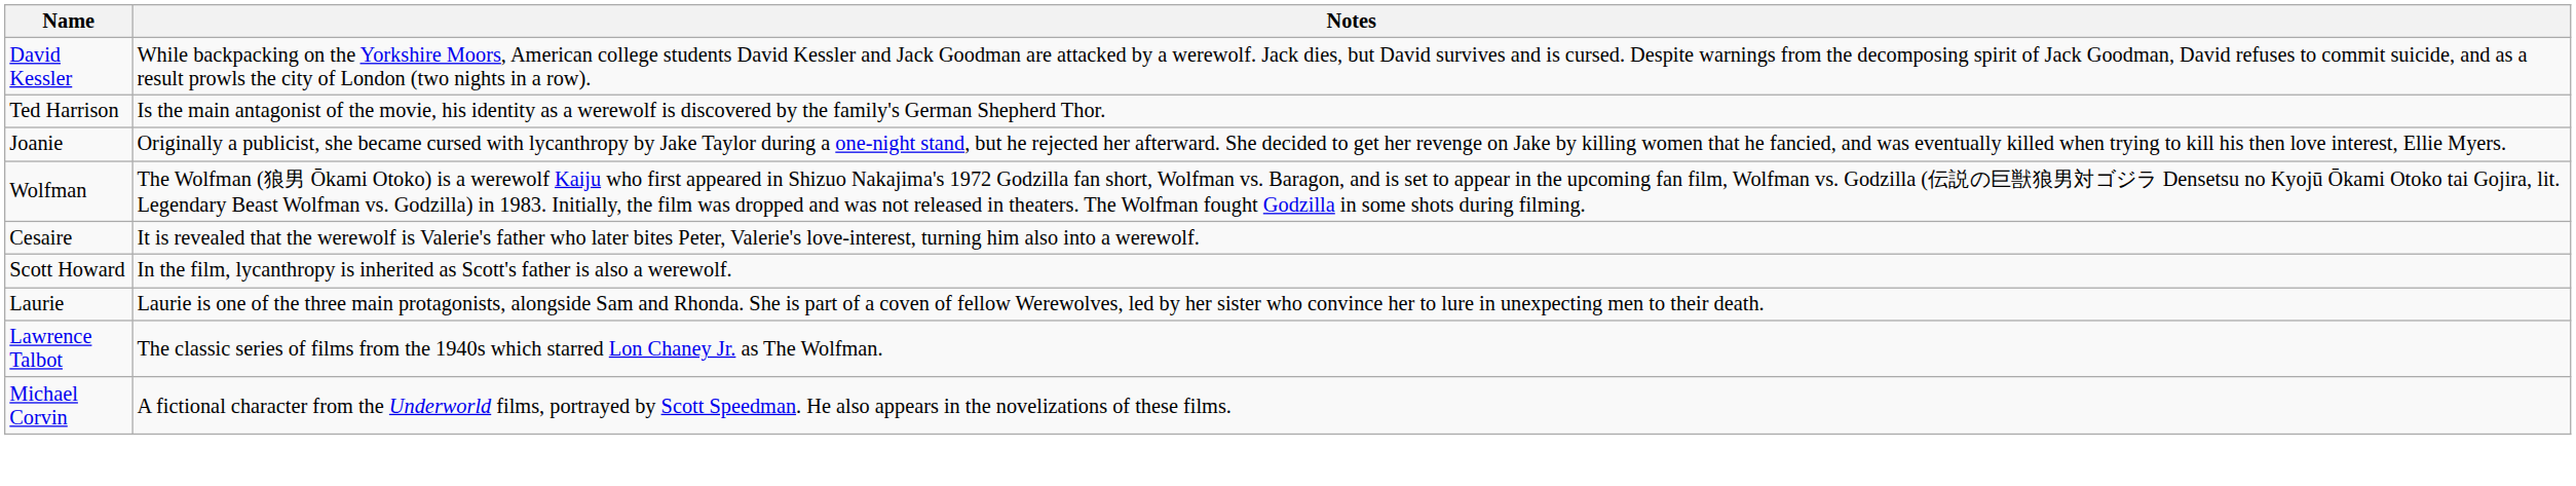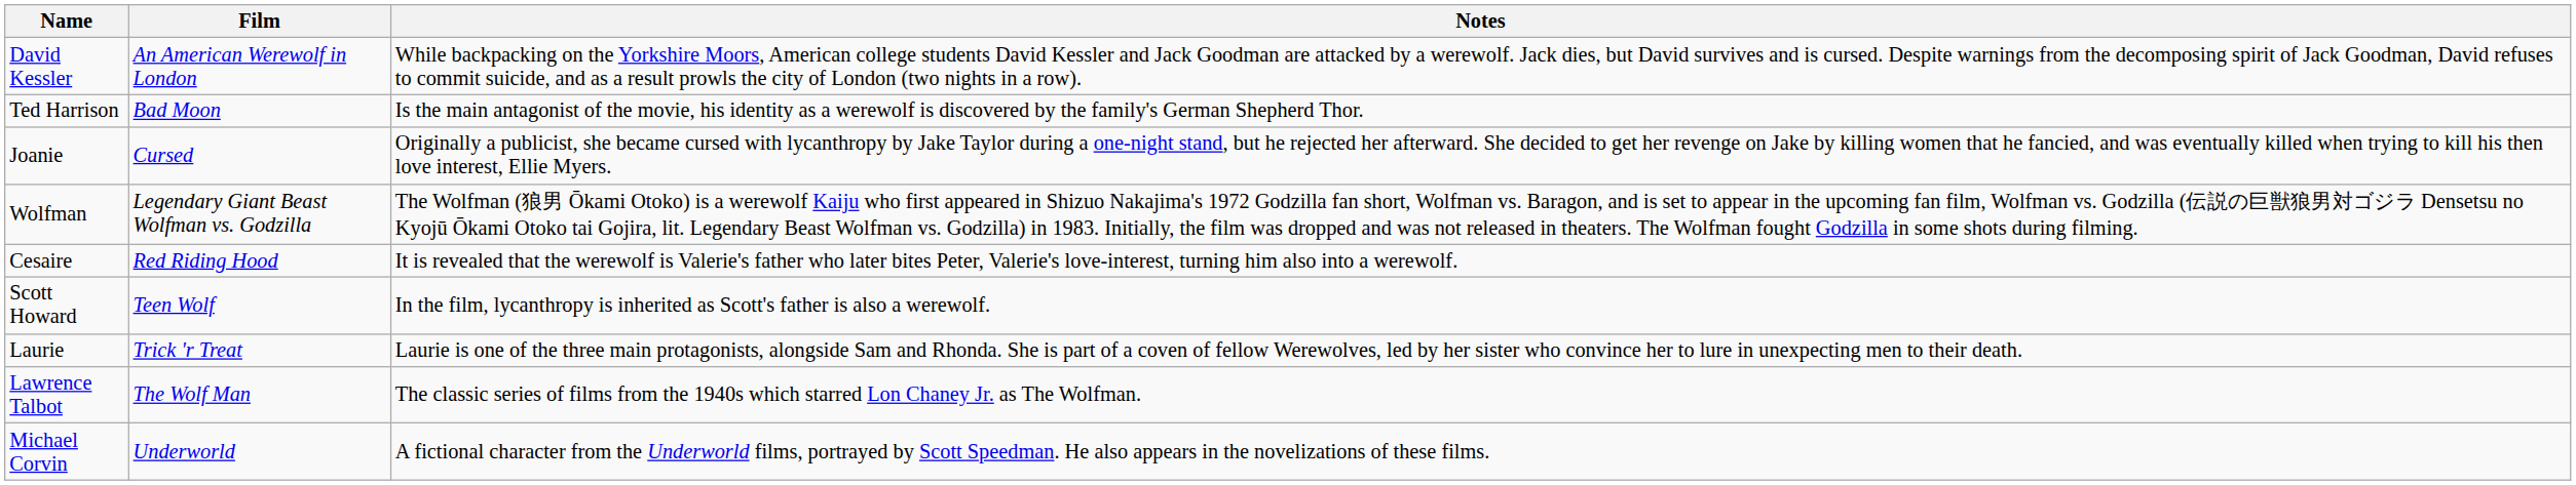+ column: Film | An American Werewolf in London | Bad Moon | Cursed | Legendary Giant Beast Wolfman vs. Godzilla | Red Riding Hood | Teen Wolf | Trick 'r Treat | The Wolf Man | Underworld
